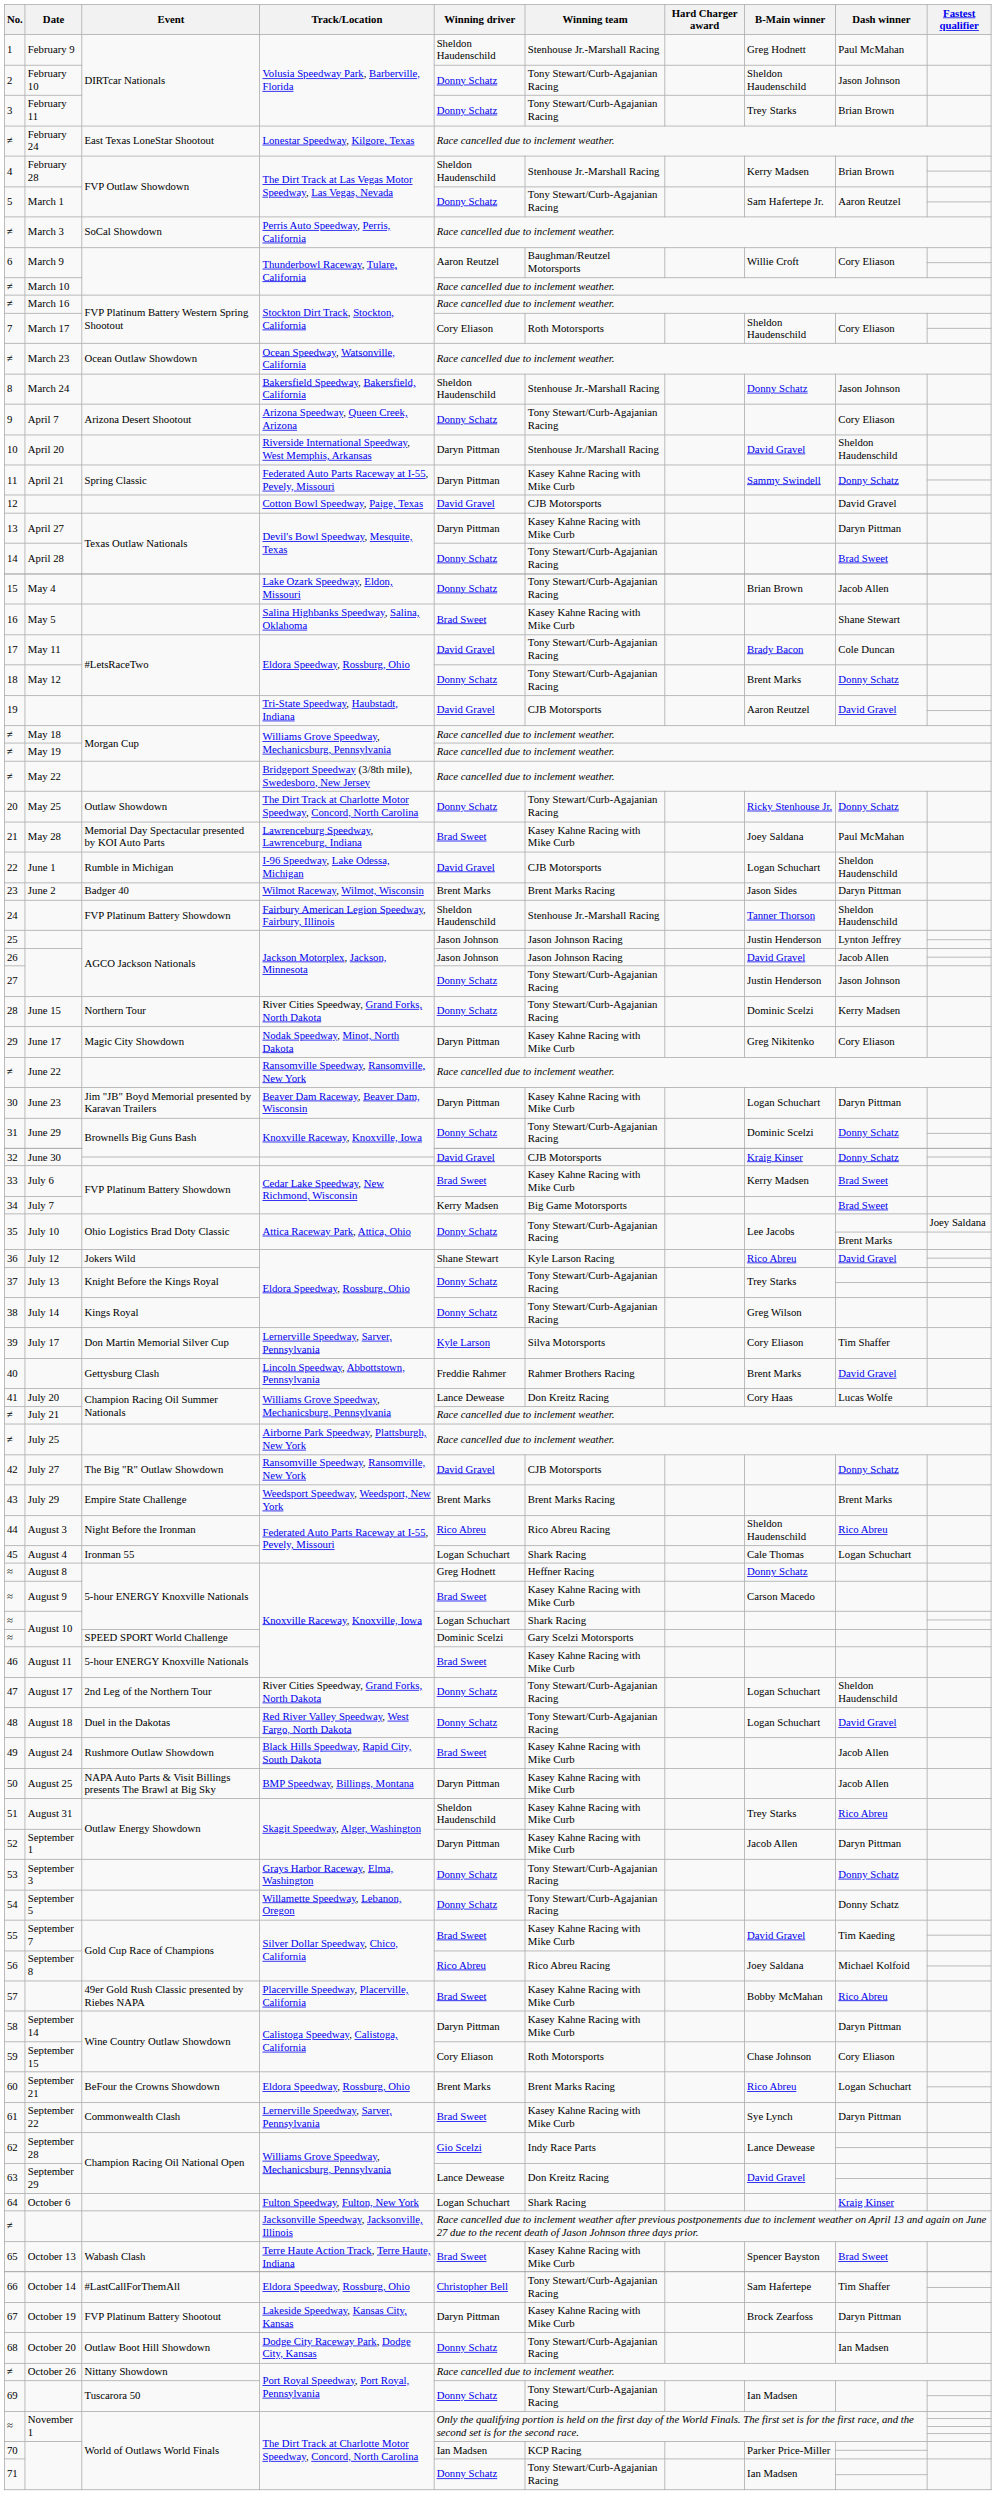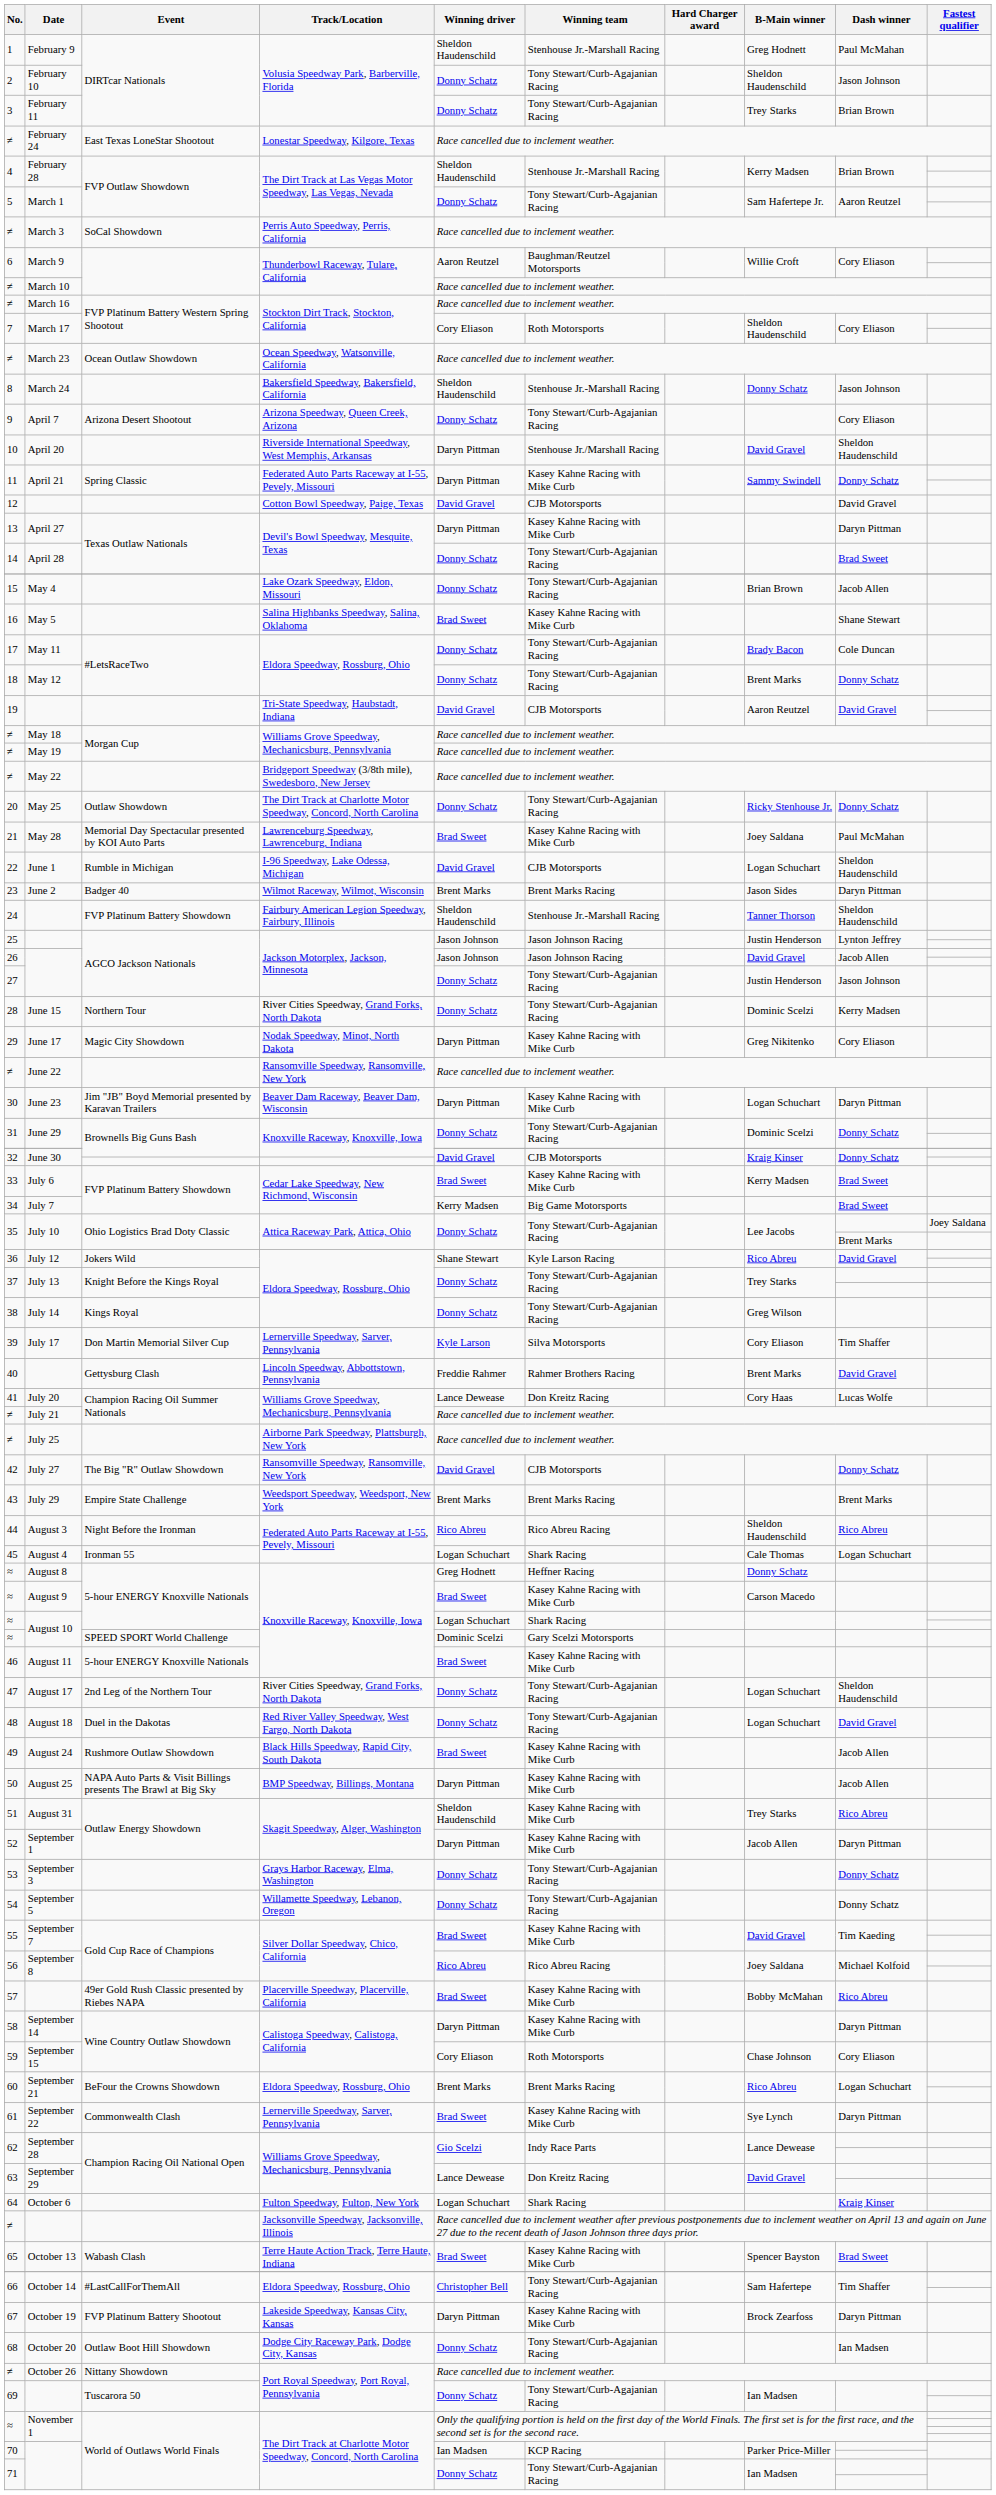May 11 | Winning driver: David Gravel -> Donny Schatz
